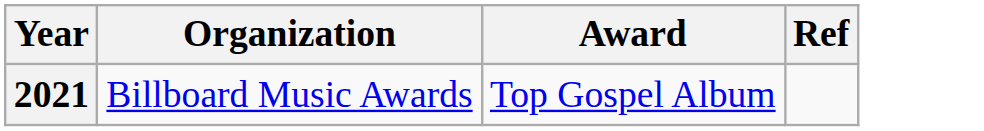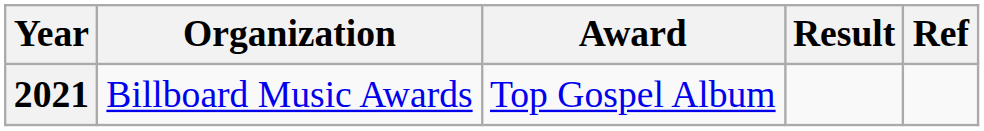+ column: Result
